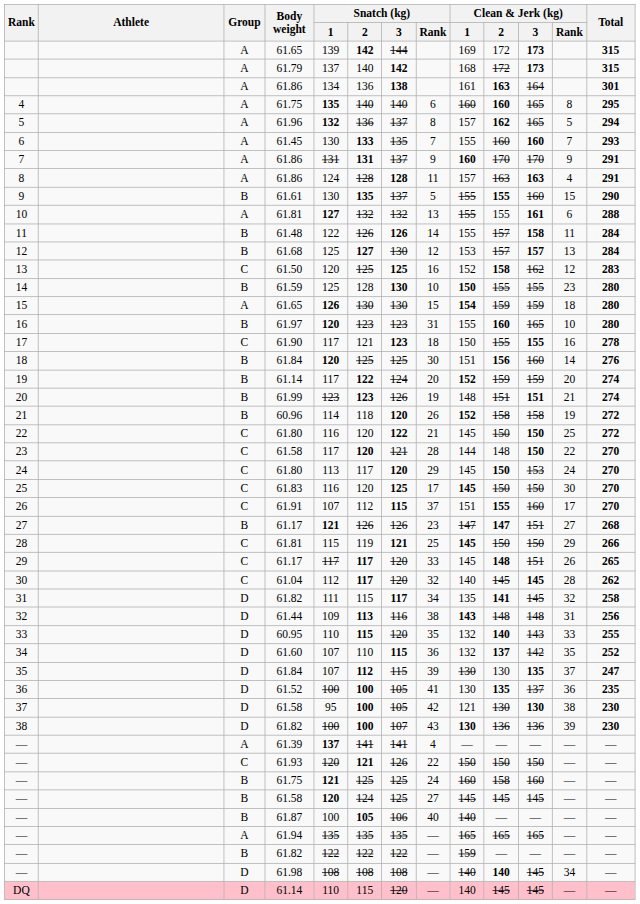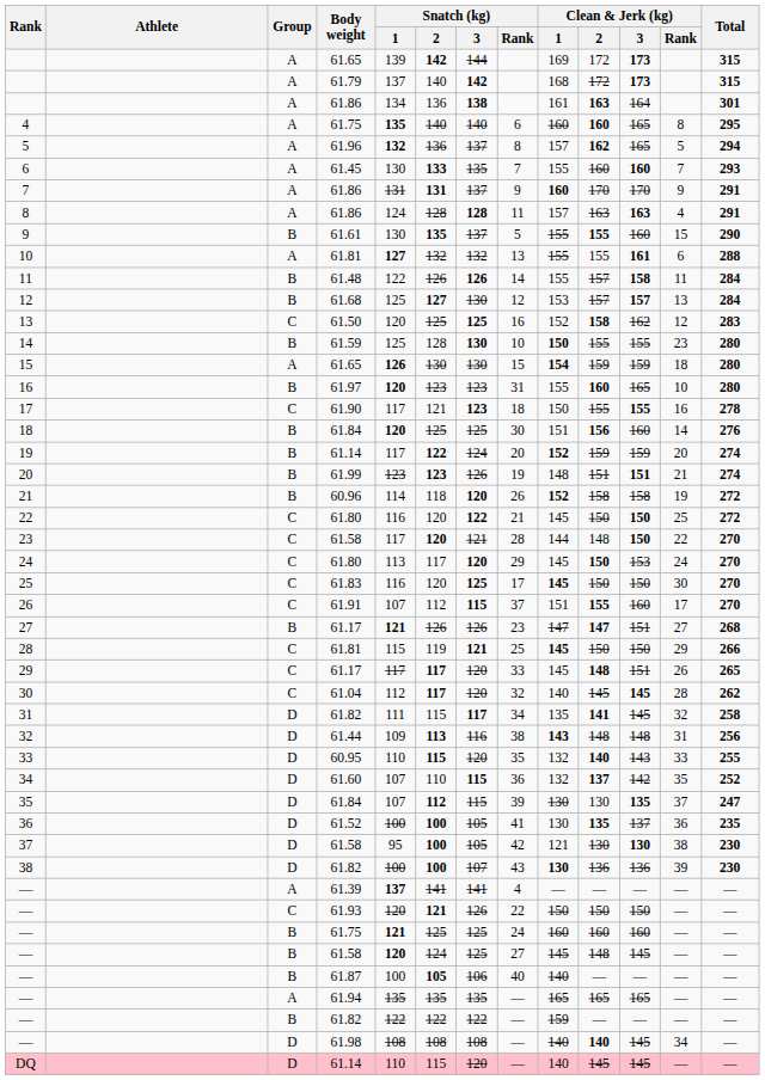— / 61.75 | Clean & Jerk (kg) / 2: 158 -> 160
— / 61.58 | Clean & Jerk (kg) / 2: 145 -> 148
